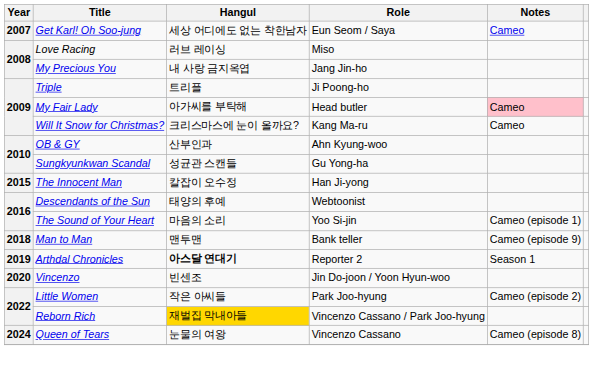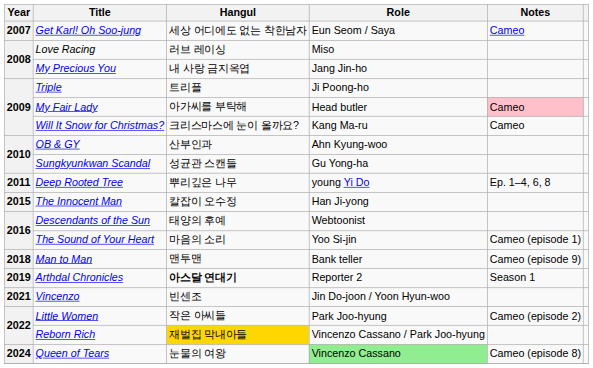+ row: 2011 | Deep Rooted Tree | 뿌리깊은 나무 | young Yi Do | Ep. 1–4, 6, 8
Vincenzo | Year: 2020 -> 2021
Queen of Tears | Role: no background -> lightgreen background
